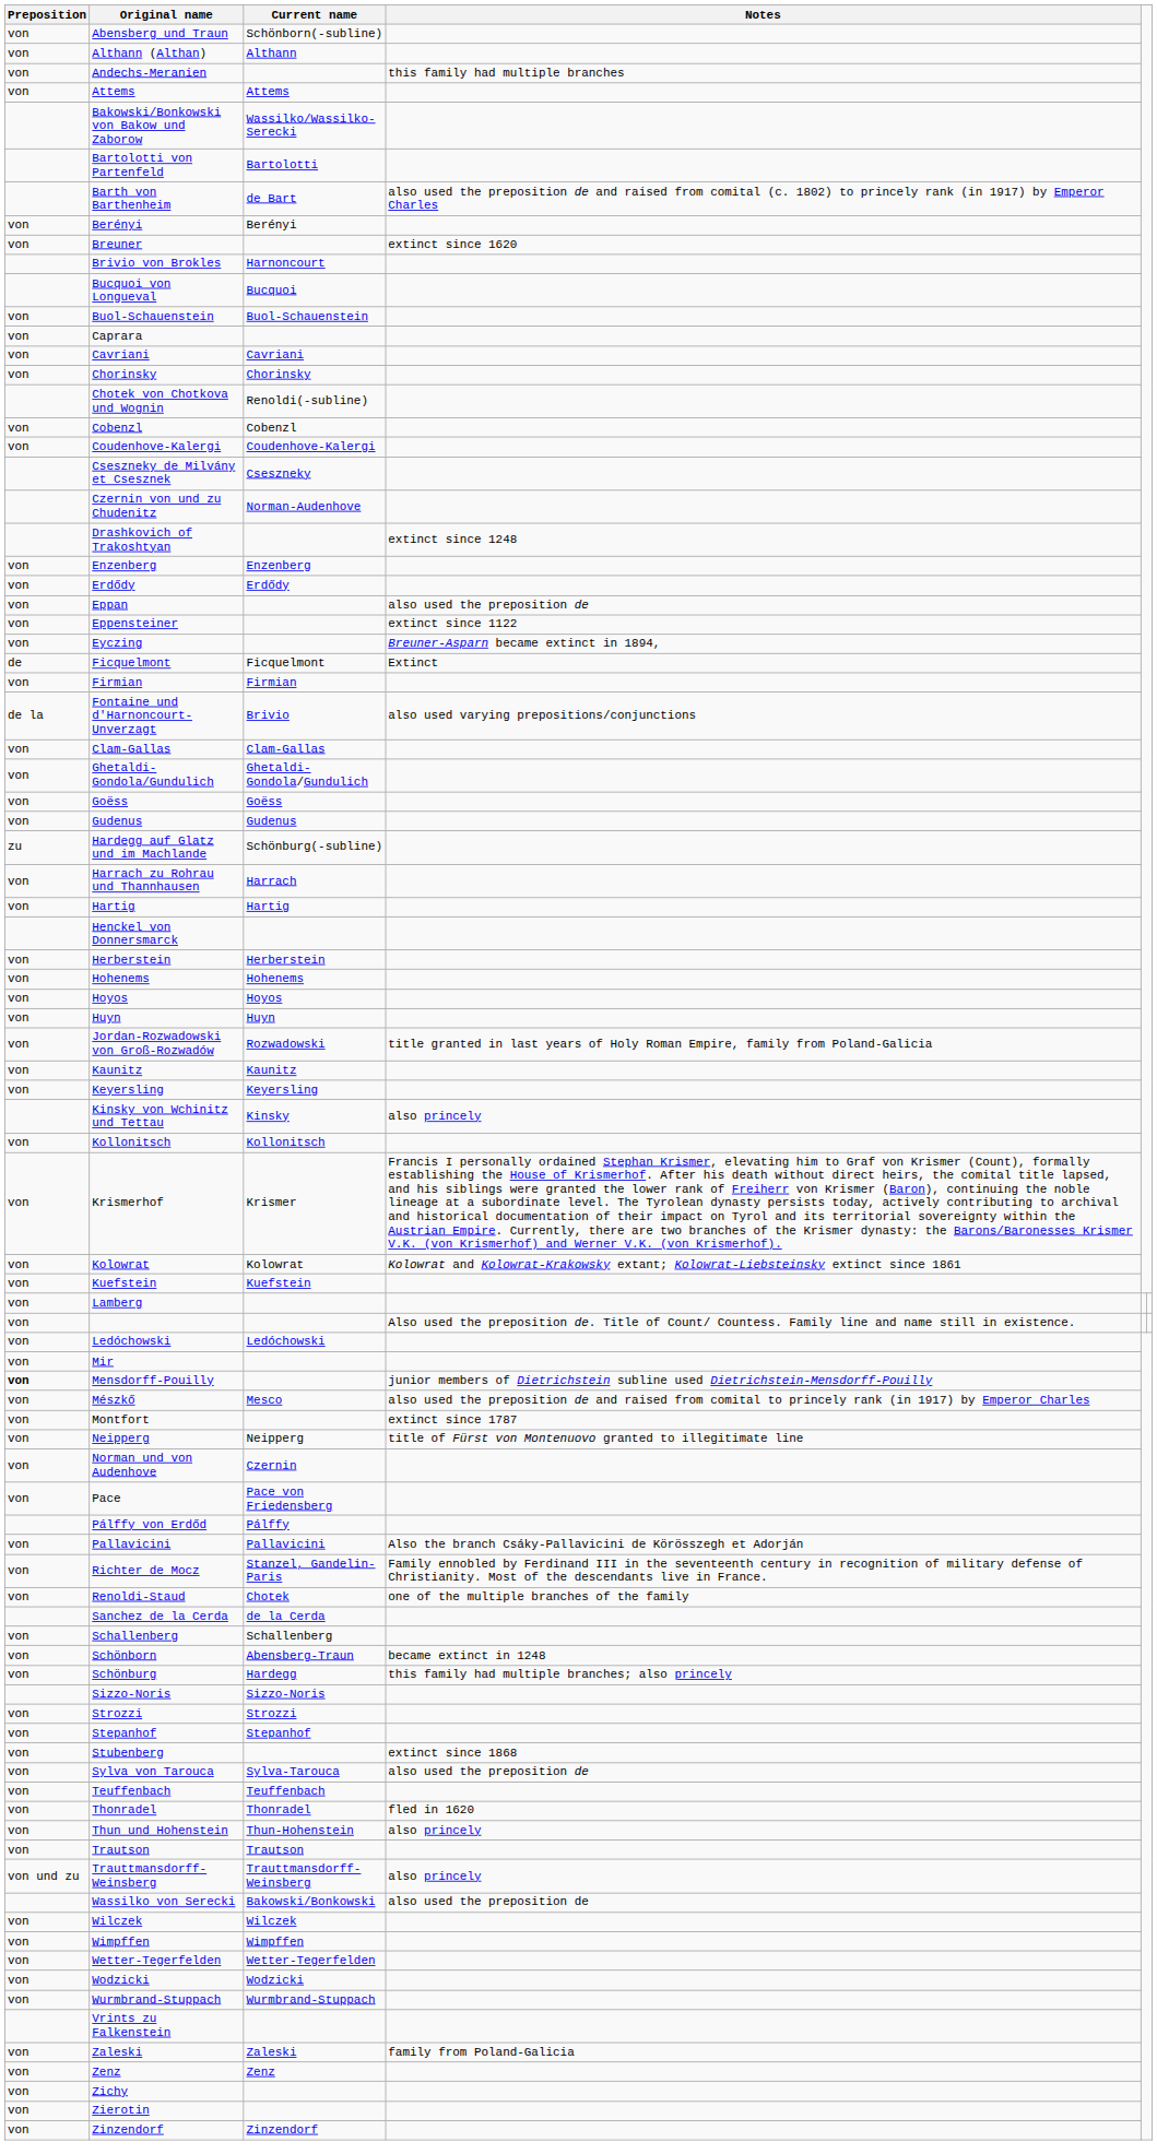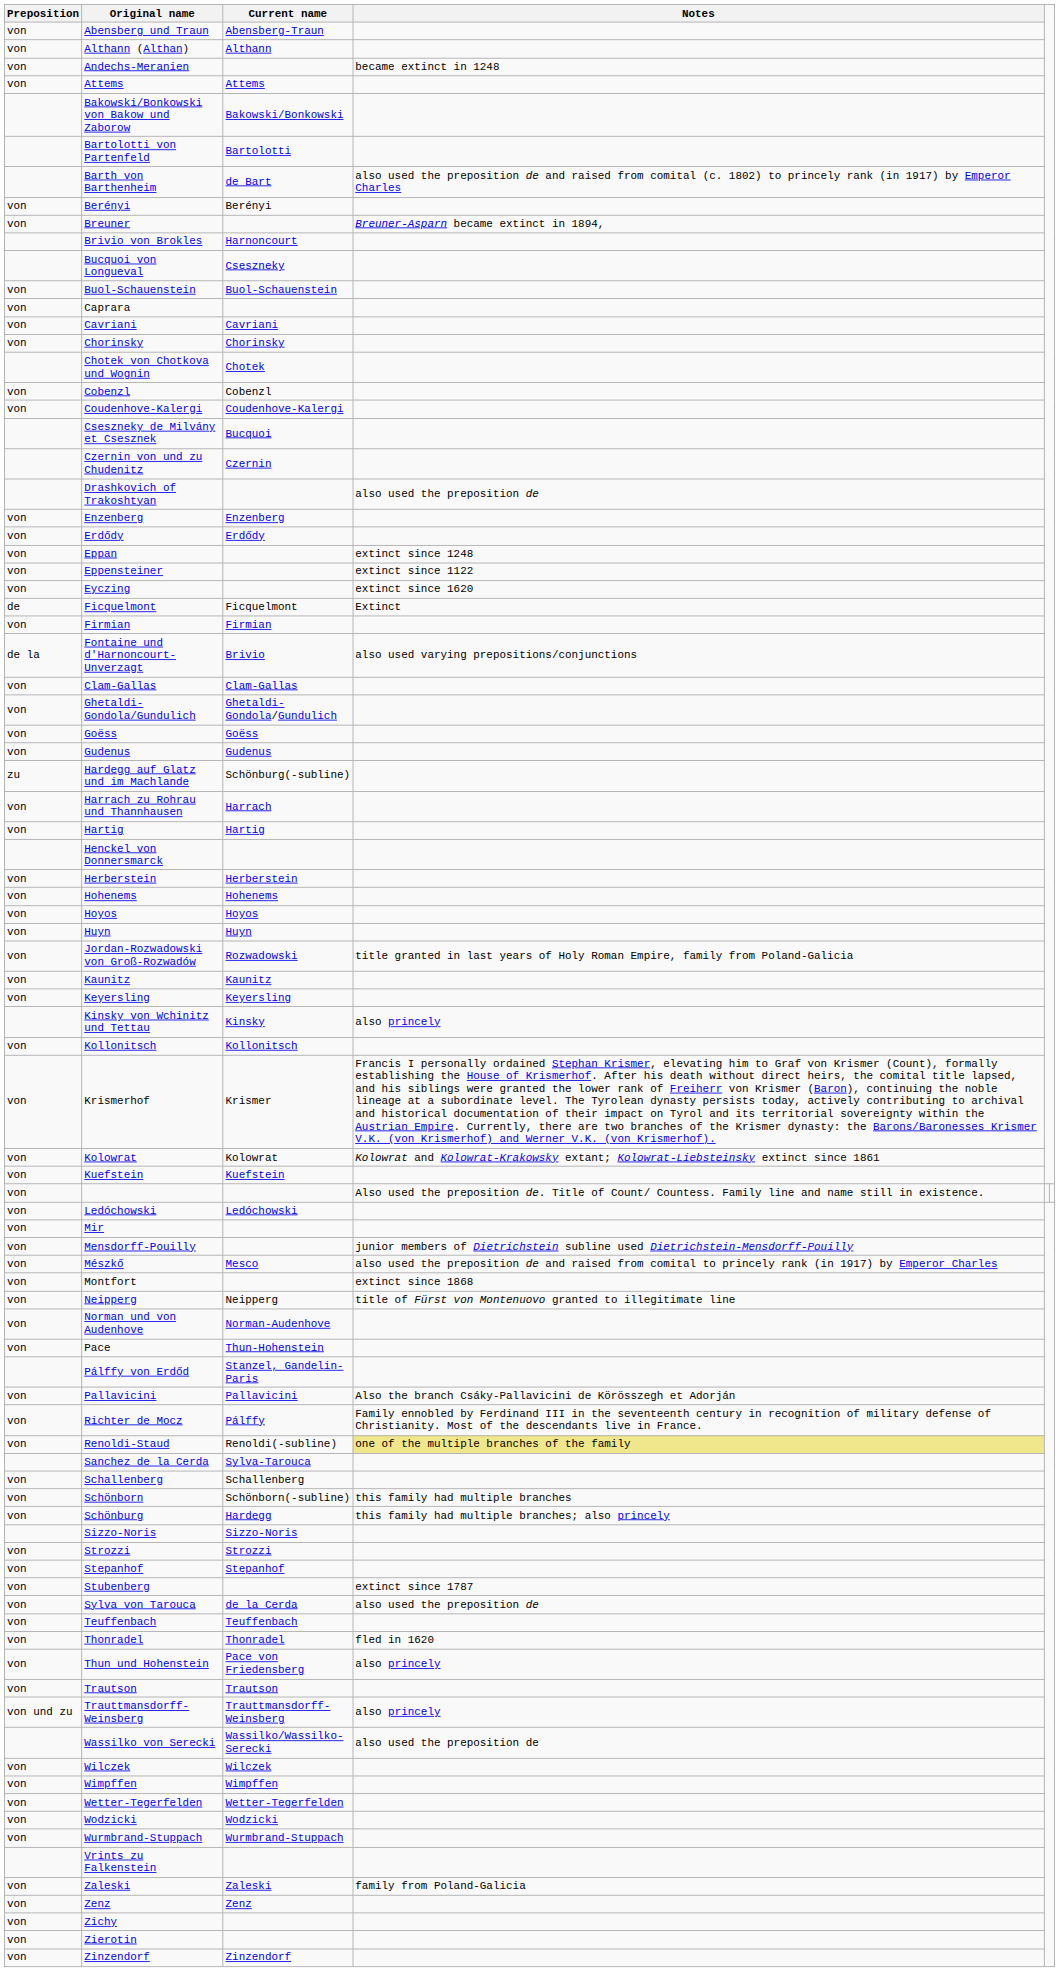Abensberg und Traun | Current name: Schönborn(-subline) -> Abensberg-Traun
Andechs-Meranien | Notes: this family had multiple branches -> became extinct in 1248
Bakowski/Bonkowski von Bakow und Zaborow | Current name: Wassilko/Wassilko-Serecki -> Bakowski/Bonkowski
Breuner | Notes: extinct since 1620 -> Breuner-Asparn became extinct in 1894,
Bucquoi von Longueval | Current name: Bucquoi -> Cseszneky
Chotek von Chotkova und Wognin | Current name: Renoldi(-subline) -> Chotek
Cseszneky de Milvány et Csesznek | Current name: Cseszneky -> Bucquoi
Czernin von und zu Chudenitz | Current name: Norman-Audenhove -> Czernin
Drashkovich of Trakoshtyan | Notes: extinct since 1248 -> also used the preposition de
Eppan | Notes: also used the preposition de -> extinct since 1248
Eyczing | Notes: Breuner-Asparn became extinct in 1894, -> extinct since 1620
- row: von | Lamberg
Mensdorff-Pouilly | Preposition: bold -> normal
Montfort | Notes: extinct since 1787 -> extinct since 1868
Norman und von Audenhove | Current name: Czernin -> Norman-Audenhove
Pace | Current name: Pace von Friedensberg -> Thun-Hohenstein
Pálffy von Erdőd | Current name: Pálffy -> Stanzel, Gandelin-Paris
Richter de Mocz | Current name: Stanzel, Gandelin-Paris -> Pálffy
Renoldi-Staud | Current name: Chotek -> Renoldi(-subline)
Renoldi-Staud | Notes: no background -> khaki background
Sanchez de la Cerda | Current name: de la Cerda -> Sylva-Tarouca
Schönborn | Current name: Abensberg-Traun -> Schönborn(-subline)
Schönborn | Notes: became extinct in 1248 -> this family had multiple branches
Stubenberg | Notes: extinct since 1868 -> extinct since 1787
Sylva von Tarouca | Current name: Sylva-Tarouca -> de la Cerda
Thun und Hohenstein | Current name: Thun-Hohenstein -> Pace von Friedensberg
Wassilko von Serecki | Current name: Bakowski/Bonkowski -> Wassilko/Wassilko-Serecki
